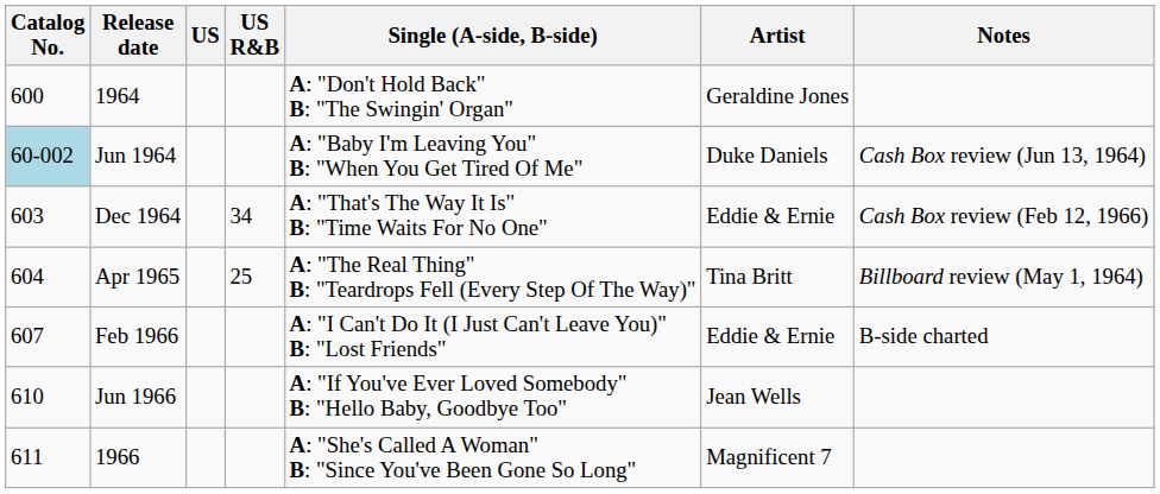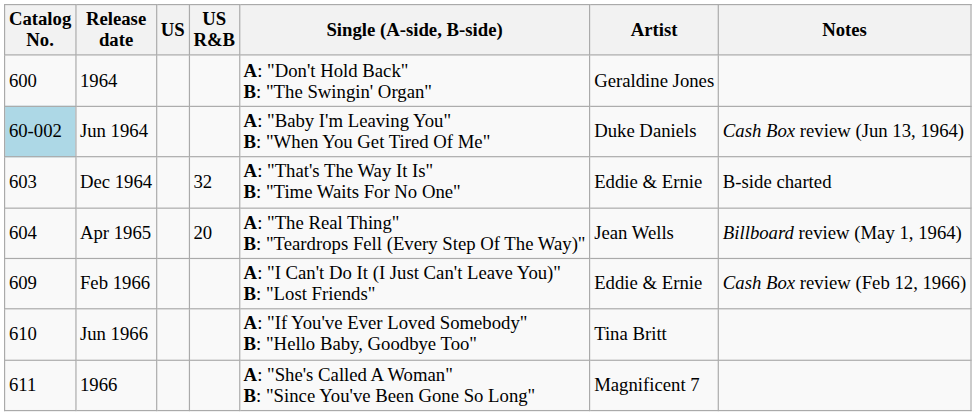Dec 1964 | US R&B: 34 -> 32
Dec 1964 | Notes: Cash Box review (Feb 12, 1966) -> B-side charted
Apr 1965 | US R&B: 25 -> 20
Apr 1965 | Artist: Tina Britt -> Jean Wells
Feb 1966 | Catalog No.: 607 -> 609
Feb 1966 | Notes: B-side charted -> Cash Box review (Feb 12, 1966)
Jun 1966 | Artist: Jean Wells -> Tina Britt
